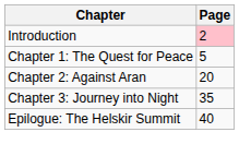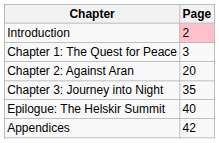Chapter 1: The Quest for Peace | Page: 5 -> 3
+ row: Appendices | 42
